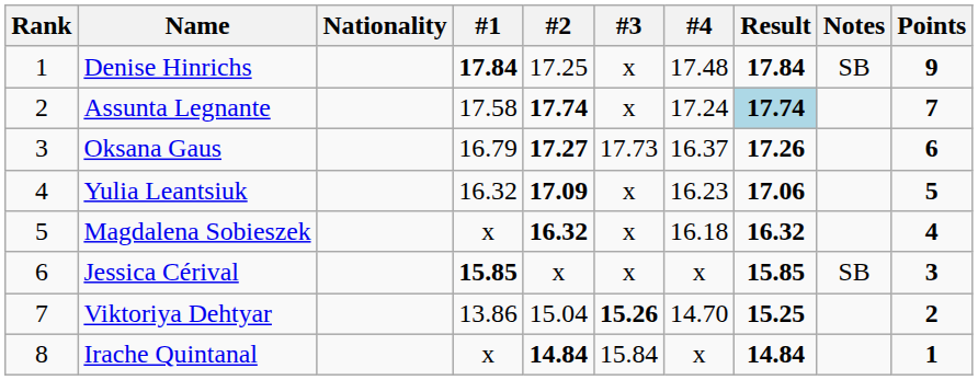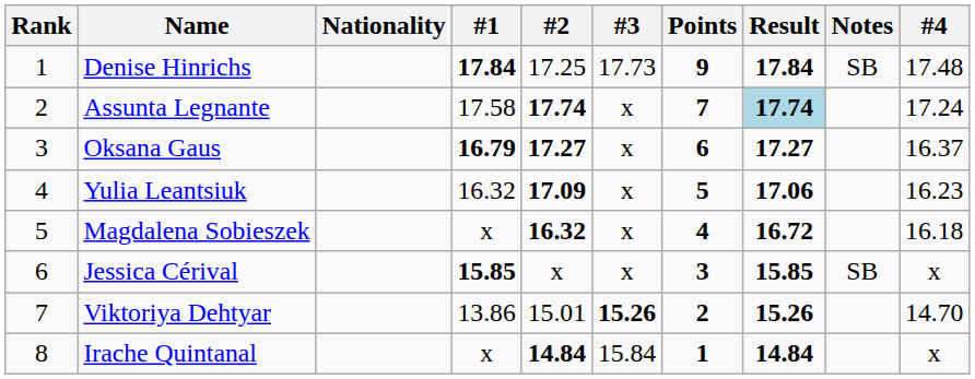columns swapped: #4 <-> Points
Denise Hinrichs | #3: x -> 17.73
Oksana Gaus | #1: normal -> bold
Oksana Gaus | #3: 17.73 -> x
Oksana Gaus | Result: 17.26 -> 17.27
Magdalena Sobieszek | Result: 16.32 -> 16.72
Viktoriya Dehtyar | #2: 15.04 -> 15.01
Viktoriya Dehtyar | Result: 15.25 -> 15.26
